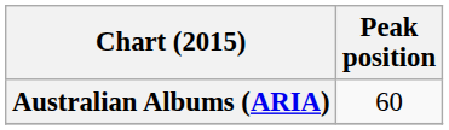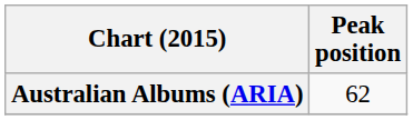Australian Albums (ARIA) | Peak position: 60 -> 62
